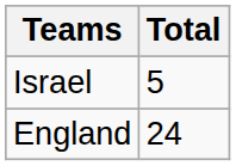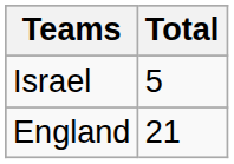England | Total: 24 -> 21
